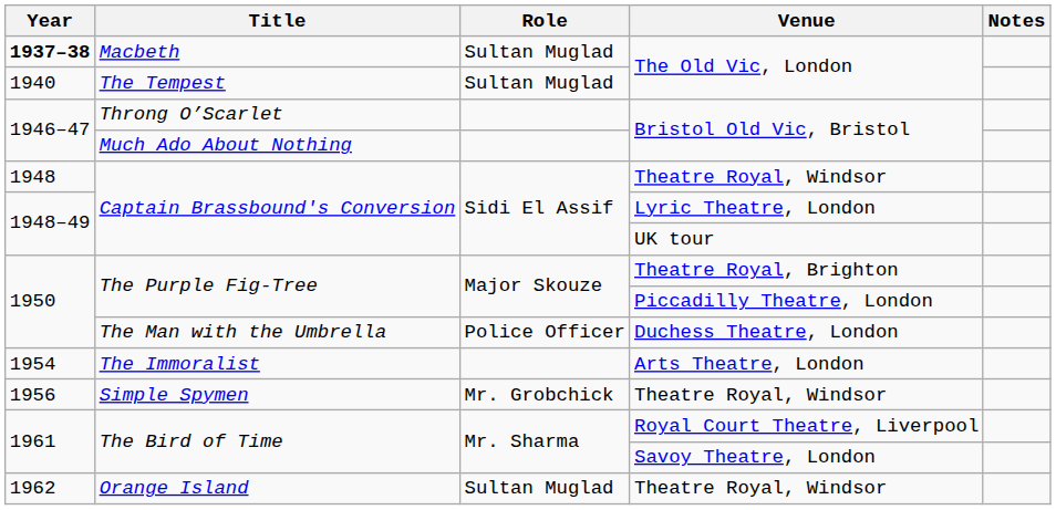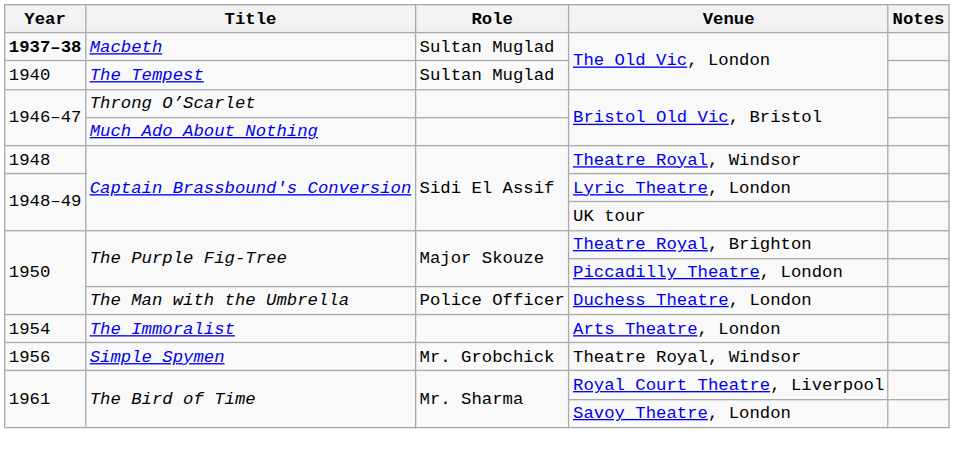- row: 1962 | Orange Island | Sultan Muglad | Theatre Royal, Windsor
